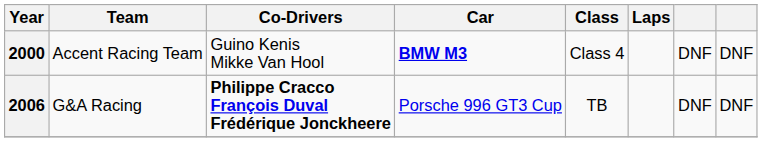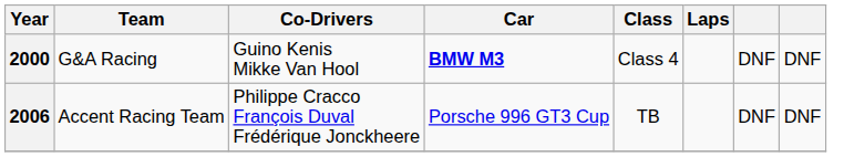2000 | Team: Accent Racing Team -> G&A Racing
2006 | Team: G&A Racing -> Accent Racing Team
2006 | Co-Drivers: bold -> normal
